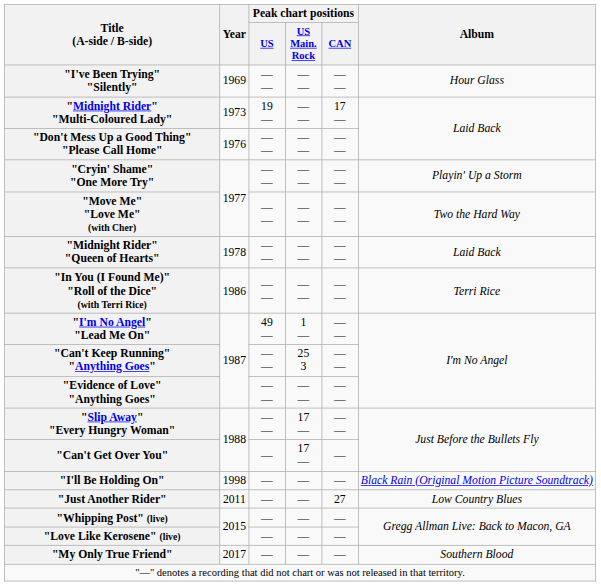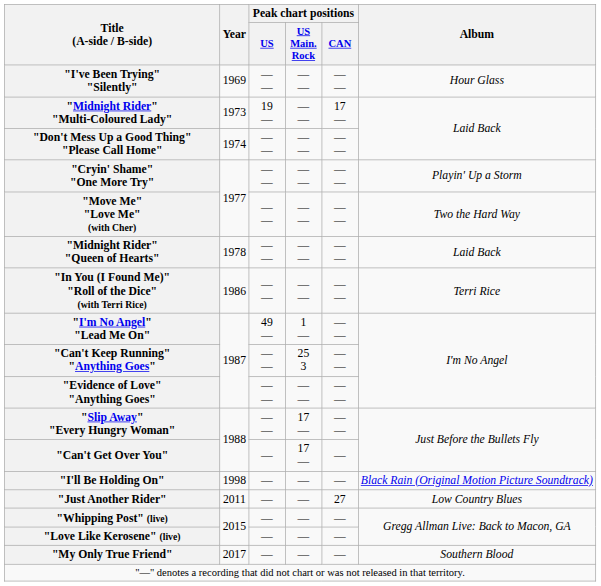"Don't Mess Up a Good Thing" "Please Call Home" | Year: 1976 -> 1974
